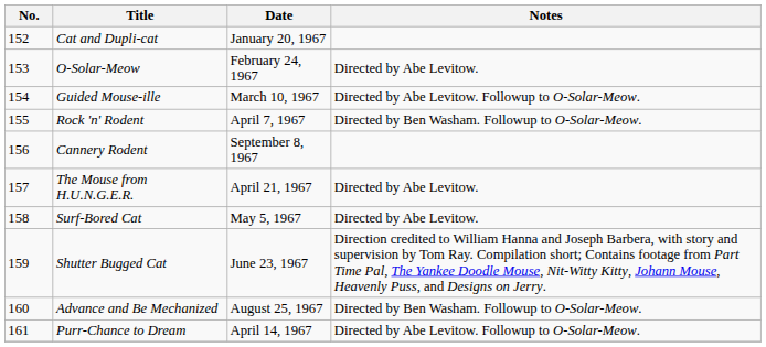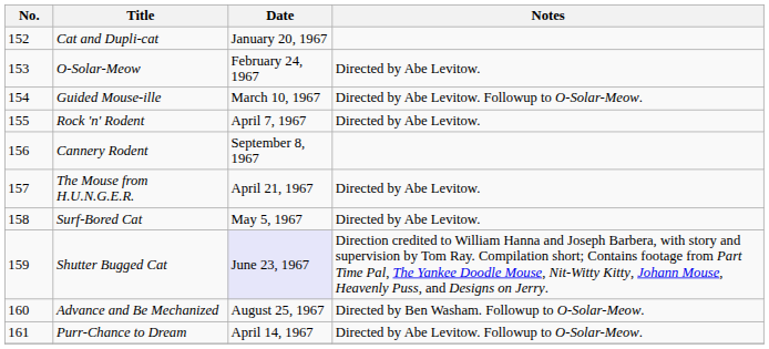Rock 'n' Rodent | Notes: Directed by Ben Washam. Followup to O-Solar-Meow. -> Directed by Abe Levitow.
Shutter Bugged Cat | Date: no background -> lavender background
